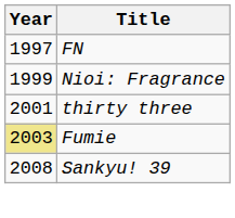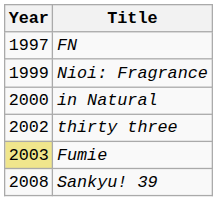+ row: 2000 | in Natural
thirty three | Year: 2001 -> 2002
